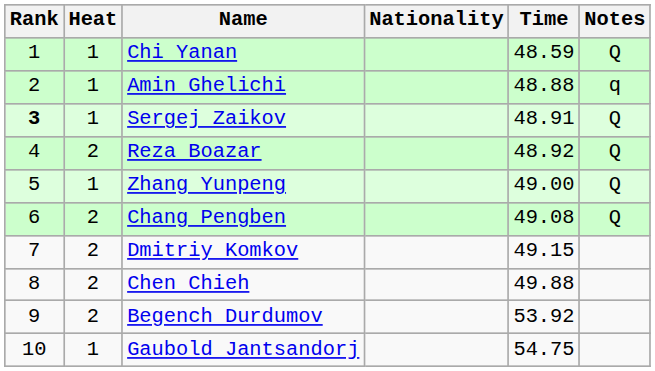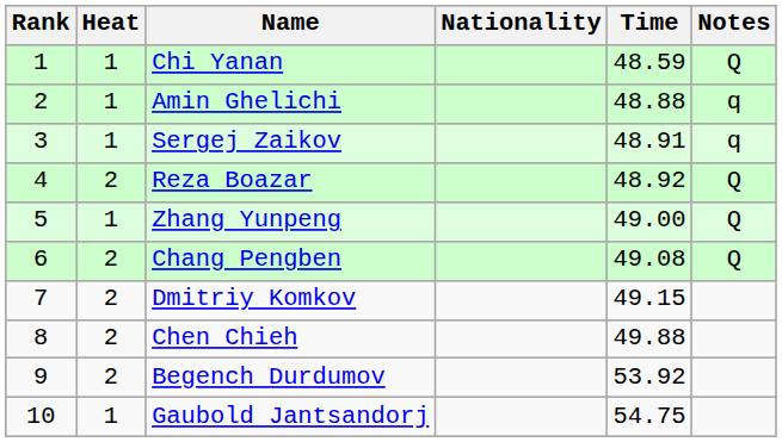Sergej Zaikov | Rank: bold -> normal
Sergej Zaikov | Notes: Q -> q
